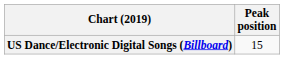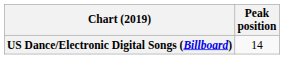US Dance/Electronic Digital Songs (Billboard) | Peak position: 15 -> 14
